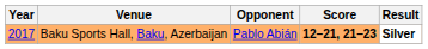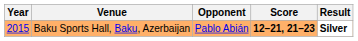Baku Sports Hall, Baku, Azerbaijan | Year: 2017 -> 2015
